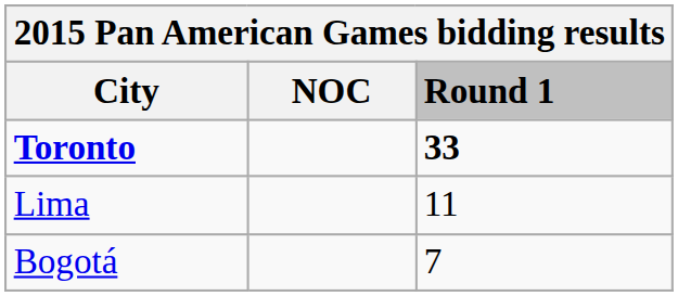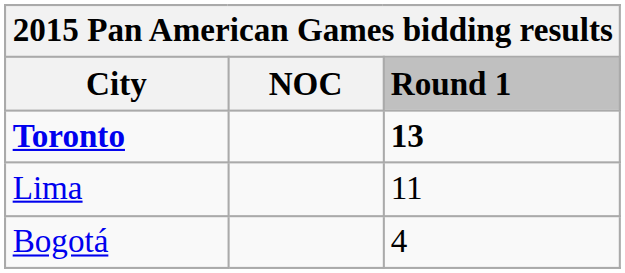Toronto | Round 1: 33 -> 13
Bogotá | Round 1: 7 -> 4
